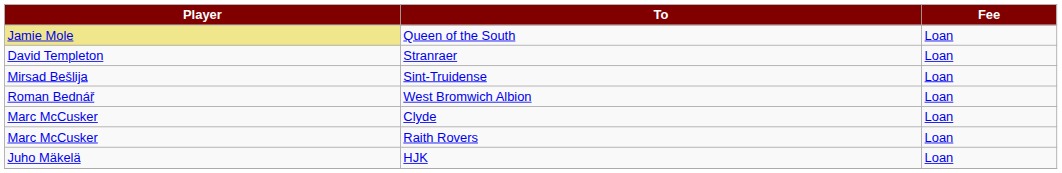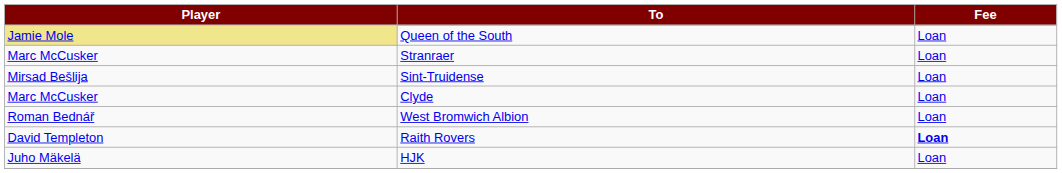Stranraer | Player: David Templeton -> Marc McCusker
rows swapped: West Bromwich Albion <-> Clyde
Raith Rovers | Player: Marc McCusker -> David Templeton
Raith Rovers | Fee: normal -> bold
